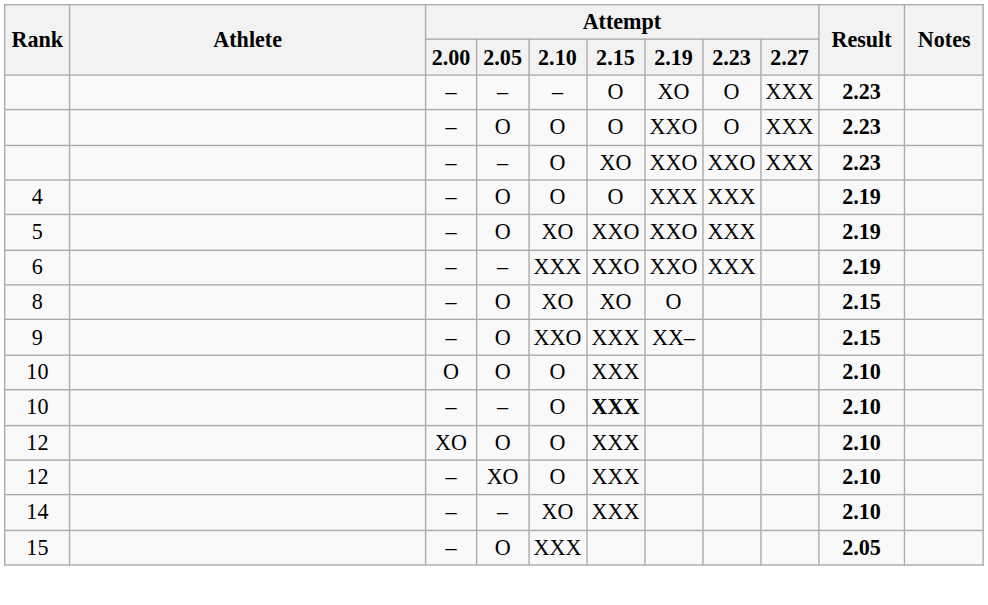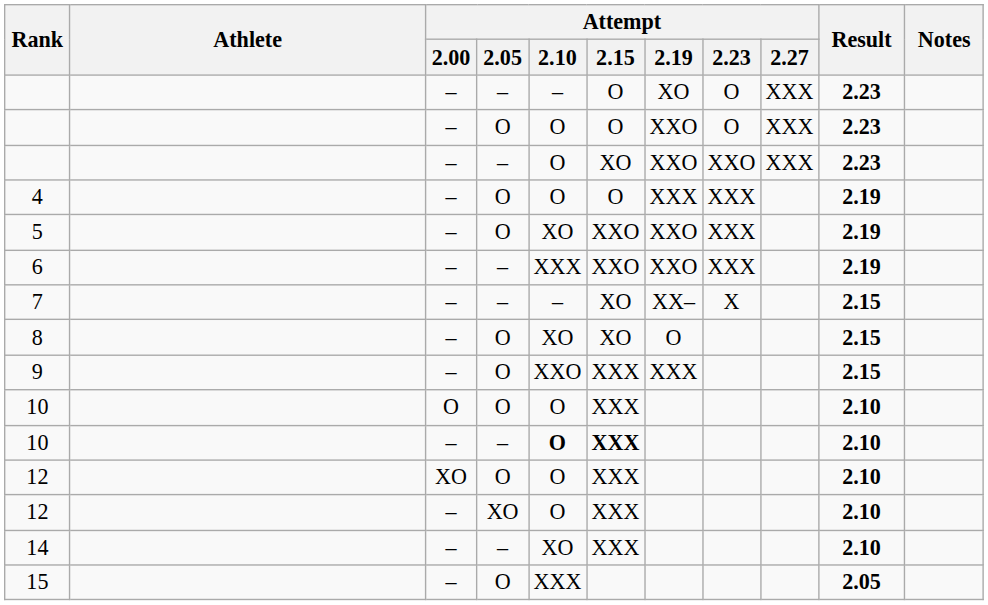+ row: 7 | – | – | – | XO | XX– | X | 2.15
9 | Attempt / 2.19: XX– -> XXX
10 / – | Attempt / 2.10: normal -> bold
